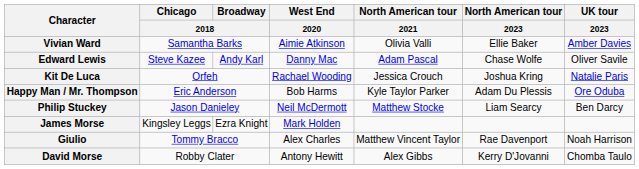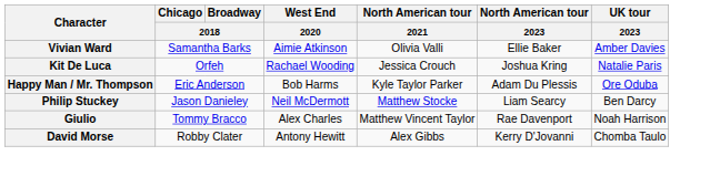- row: Edward Lewis | Steve Kazee | Andy Karl | Danny Mac | Adam Pascal | Chase Wolfe | Oliver Savile
- row: James Morse | Kingsley Leggs | Ezra Knight | Mark Holden
